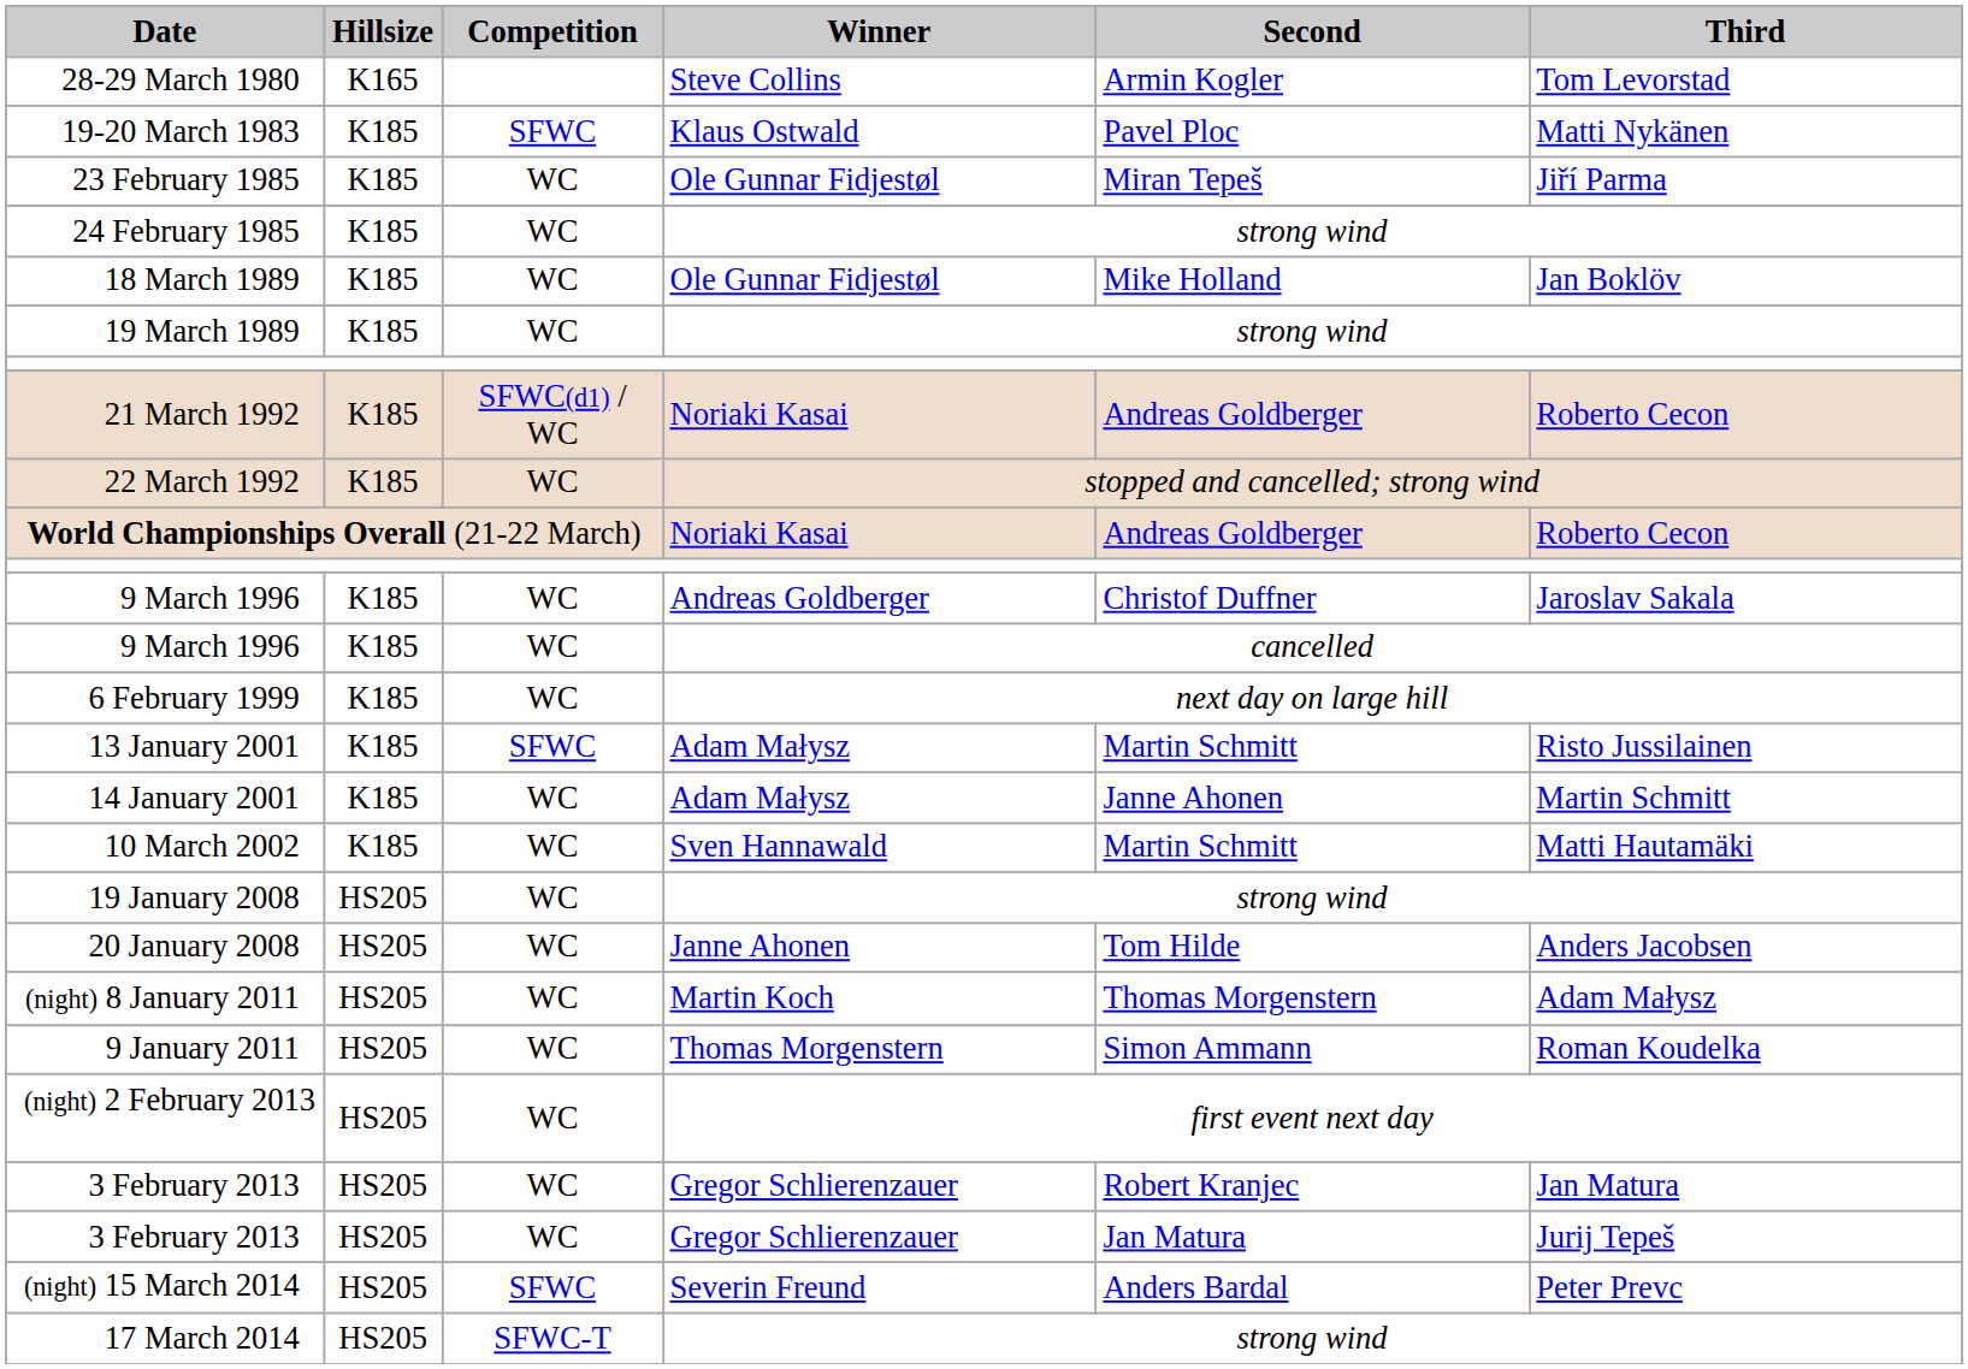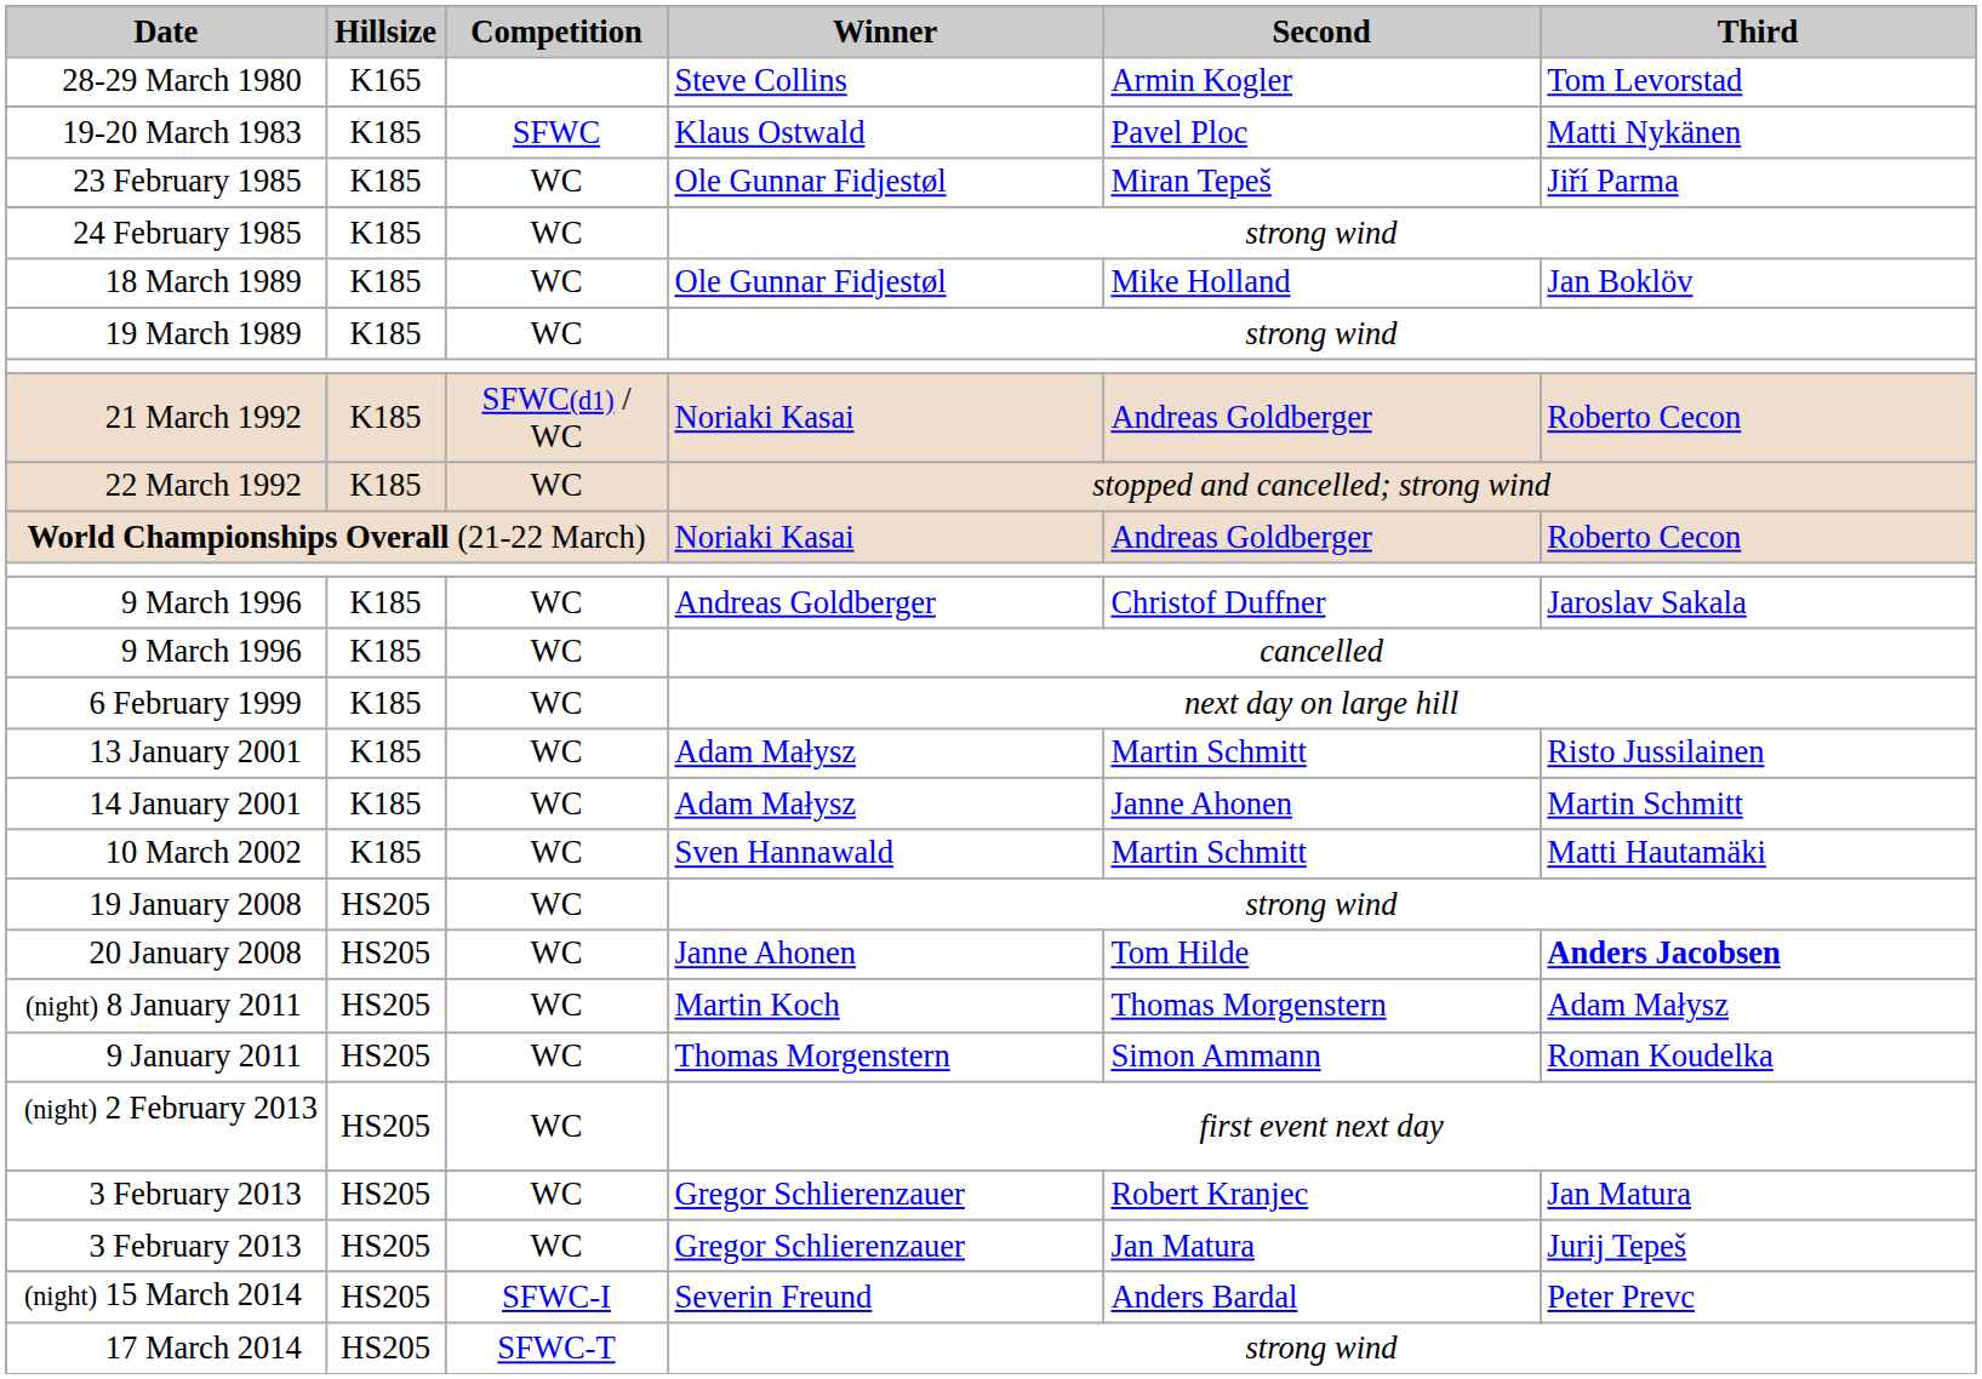13 January 2001 | Competition: SFWC -> WC
20 January 2008 | Third: normal -> bold
(night) 15 March 2014 | Competition: SFWC -> SFWC-I
